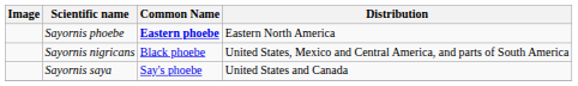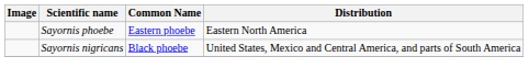Sayornis phoebe | Common Name: bold -> normal
- row: Sayornis saya | Say's phoebe | United States and Canada
